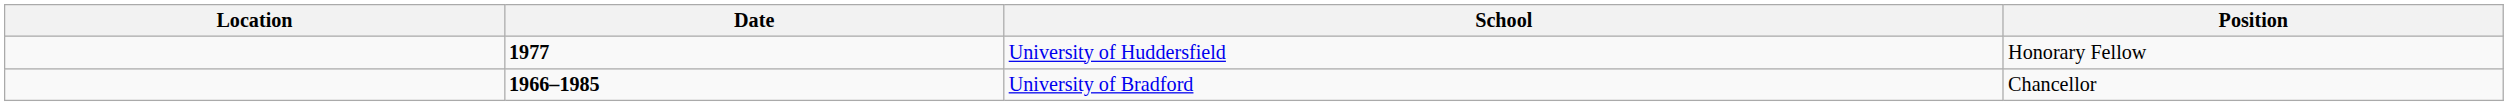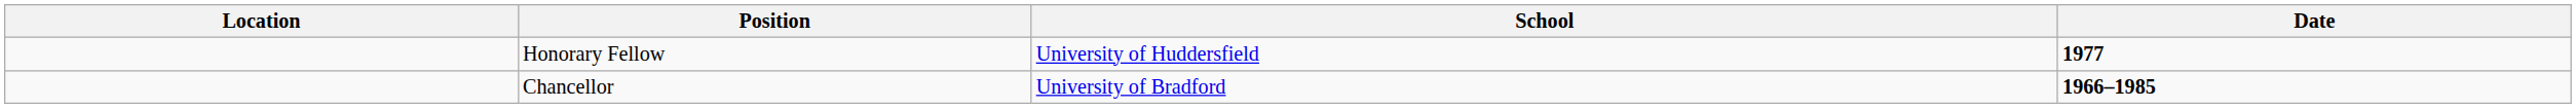columns swapped: Date <-> Position
